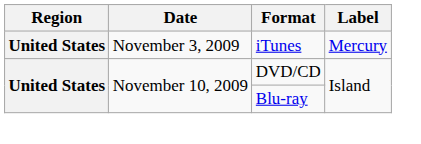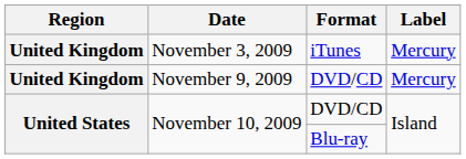November 3, 2009 | Region: United States -> United Kingdom
+ row: United Kingdom | November 9, 2009 | DVD/CD | Mercury
